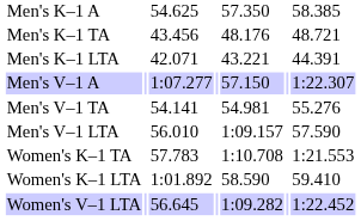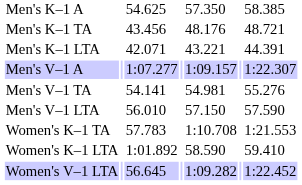Men's V–1 A | column 5: 57.150 -> 1:09.157
Men's V–1 LTA | column 5: 1:09.157 -> 57.150
